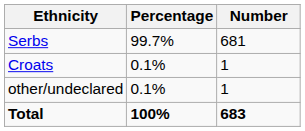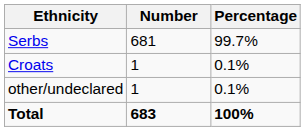columns swapped: Number <-> Percentage
